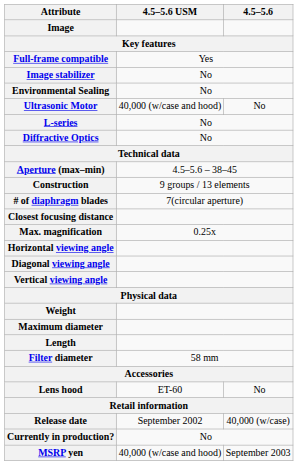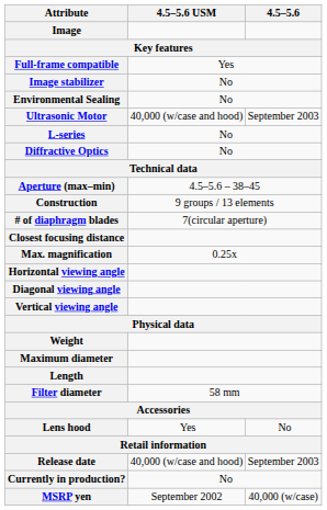Ultrasonic Motor | 4.5–5.6: No -> September 2003
Lens hood | 4.5–5.6 USM: ET-60 -> Yes
Release date | 4.5–5.6 USM: September 2002 -> 40,000 (w/case and hood)
Release date | 4.5–5.6: 40,000 (w/case) -> September 2003
MSRP yen | 4.5–5.6 USM: 40,000 (w/case and hood) -> September 2002
MSRP yen | 4.5–5.6: September 2003 -> 40,000 (w/case)
